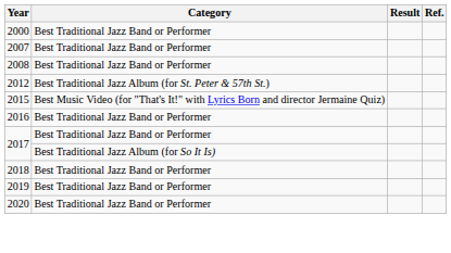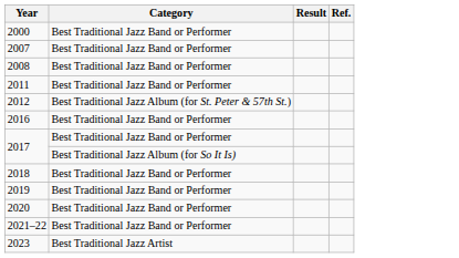+ row: 2011 | Best Traditional Jazz Band or Performer
- row: 2015 | Best Music Video (for "That's It!" with Lyrics Born and director Jermaine Quiz)
+ row: 2021–22 | Best Traditional Jazz Band or Performer
+ row: 2023 | Best Traditional Jazz Artist
